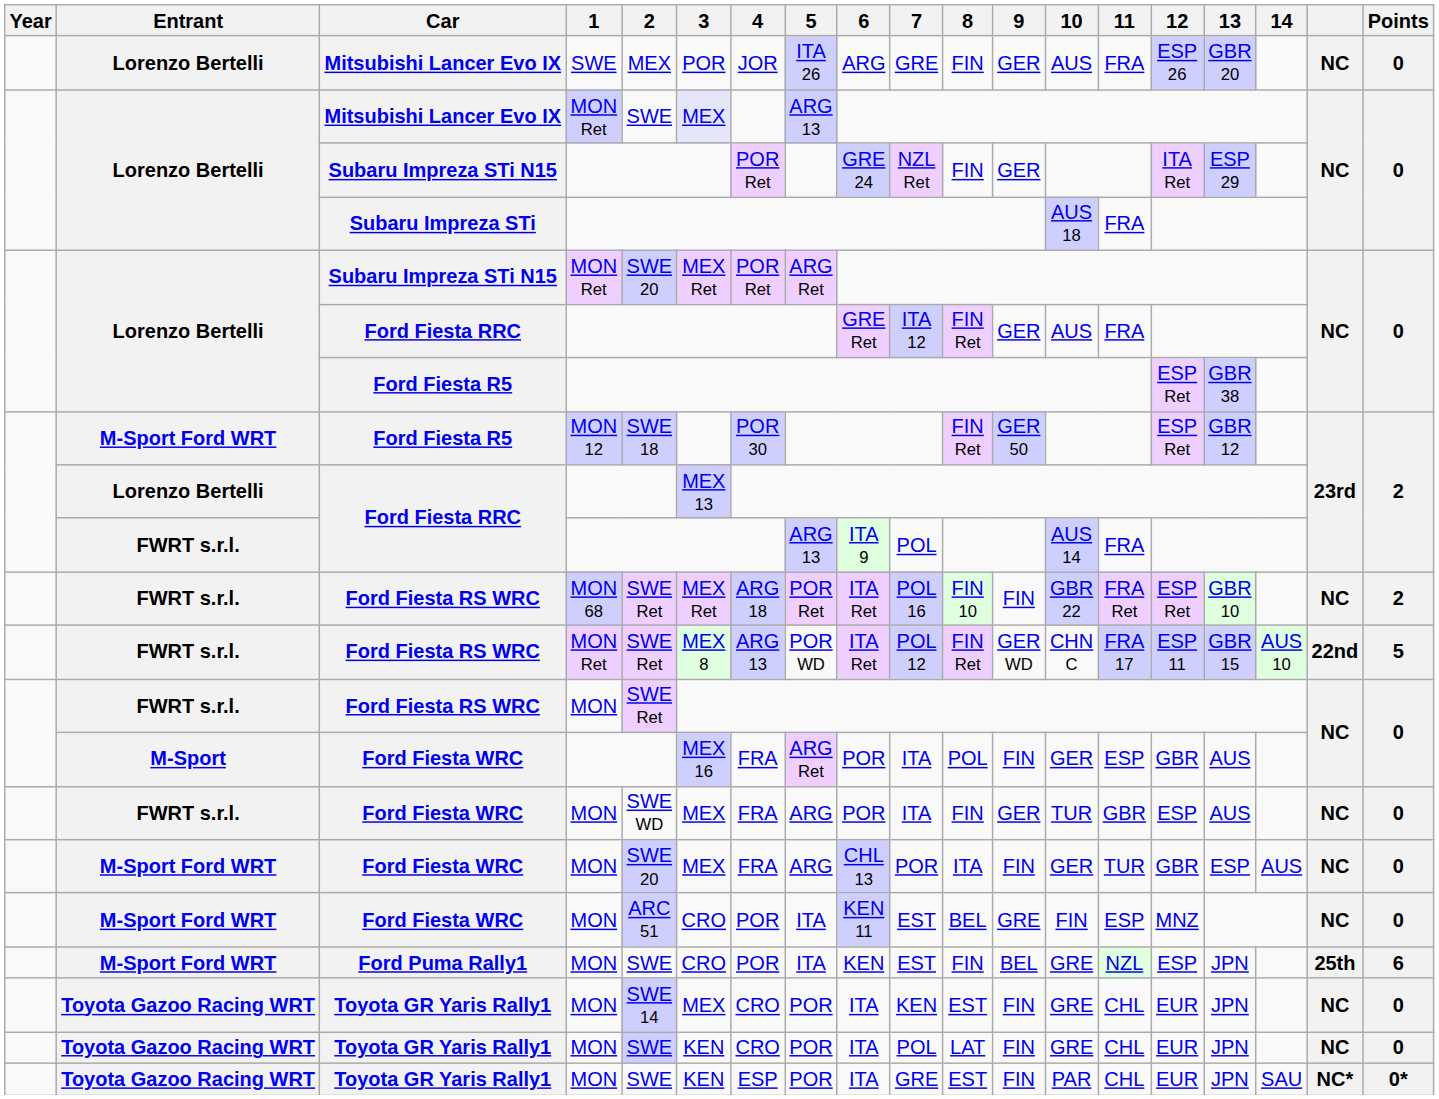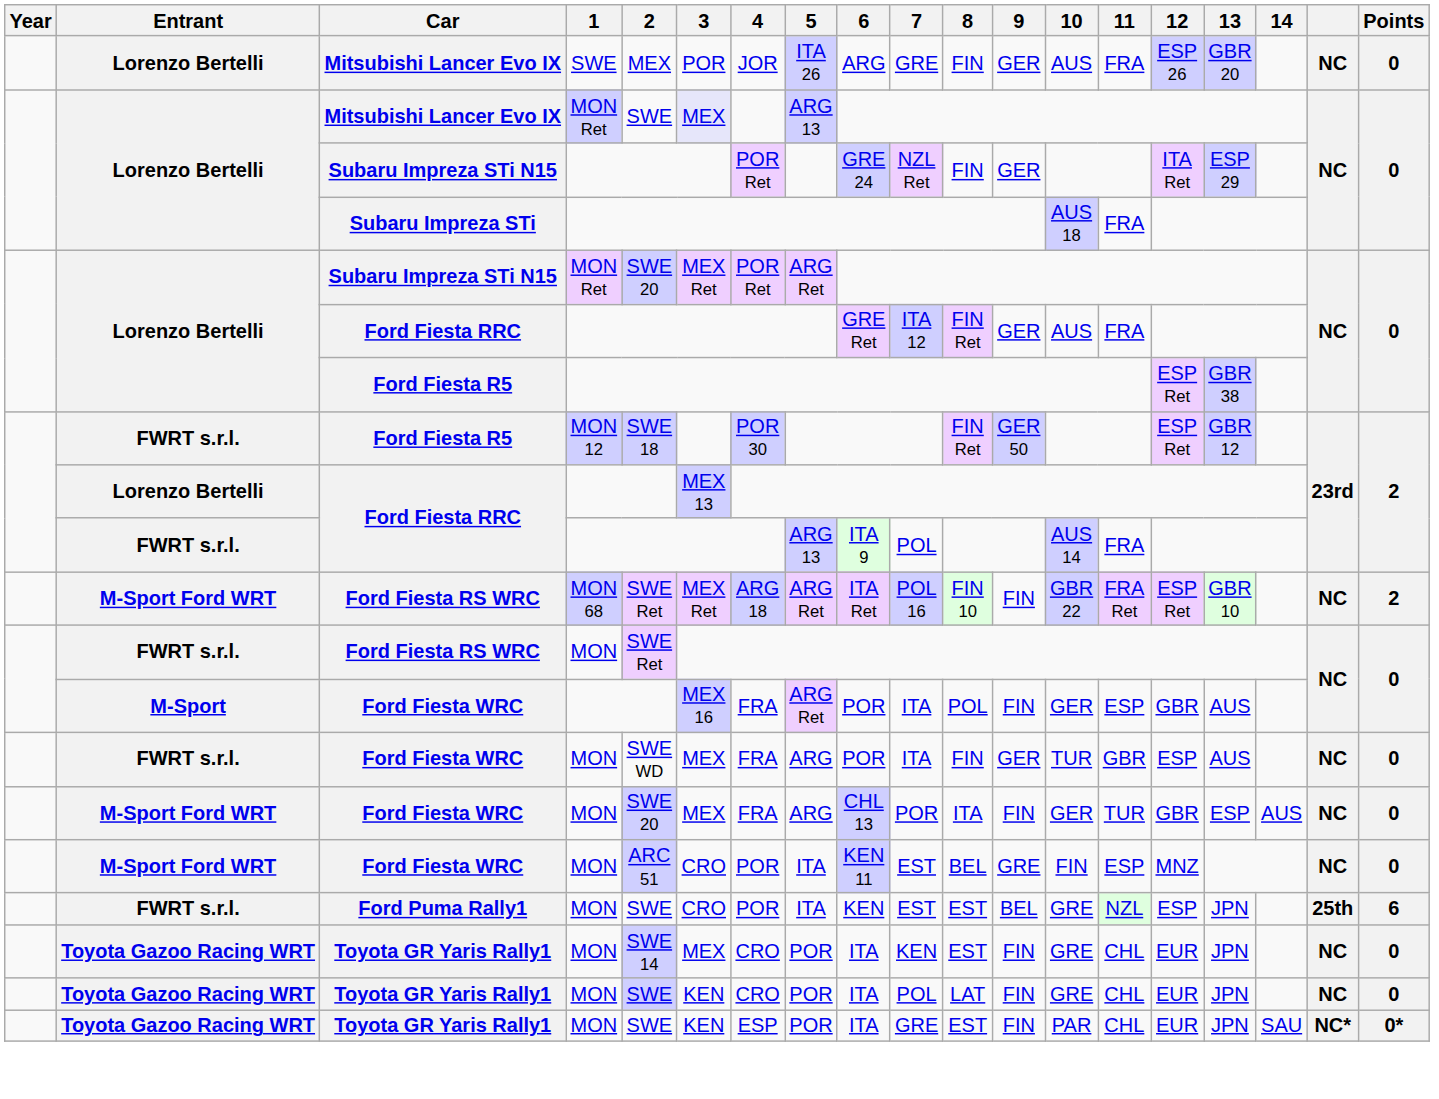Ford Fiesta R5 / MON 12 | Entrant: M-Sport Ford WRT -> FWRT s.r.l.
Ford Fiesta RS WRC / MON 68 | Entrant: FWRT s.r.l. -> M-Sport Ford WRT
Ford Fiesta RS WRC / MON 68 | 5: POR Ret -> ARG Ret
- row: FWRT s.r.l. | Ford Fiesta RS WRC | MON Ret | SWE Ret | MEX 8 | ARG 13 | POR WD | ITA Ret | POL 12 | FIN Ret | GER WD | CHN C | FRA 17 | ESP 11 | GBR 15 | AUS 10 | 22nd | 5
Ford Puma Rally1 | Entrant: M-Sport Ford WRT -> FWRT s.r.l.
Ford Puma Rally1 | 8: FIN -> EST
